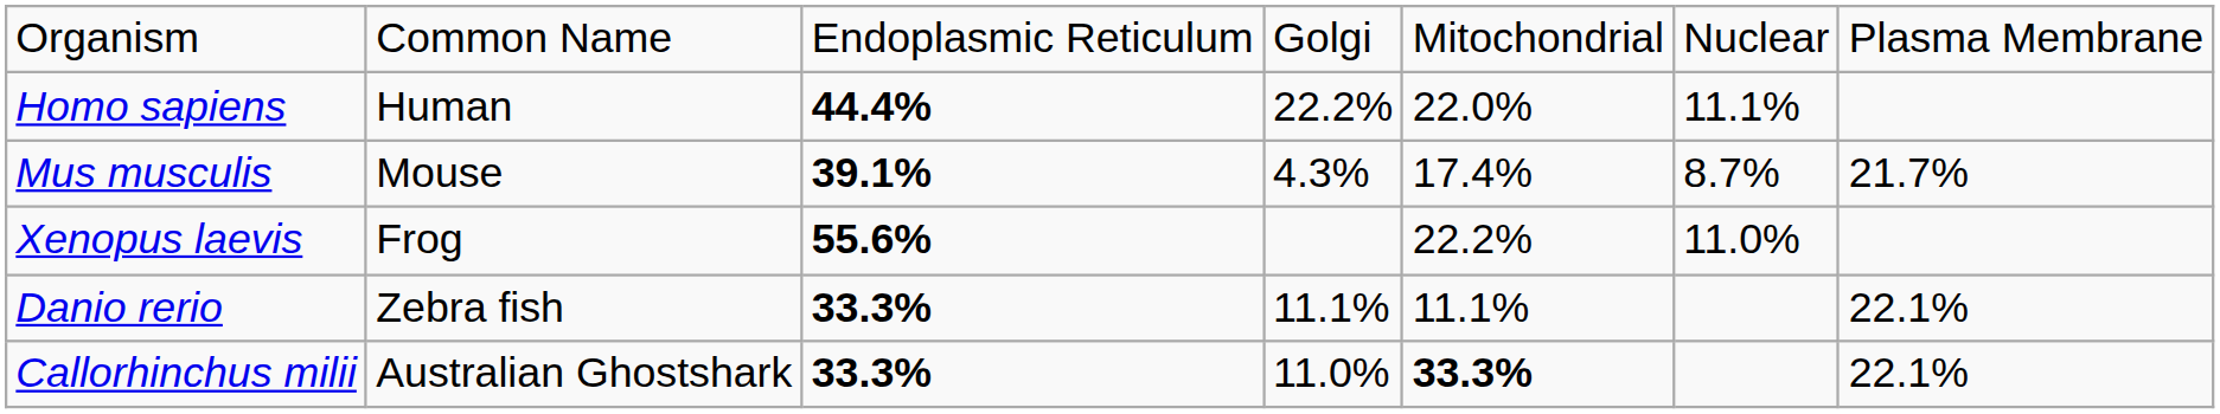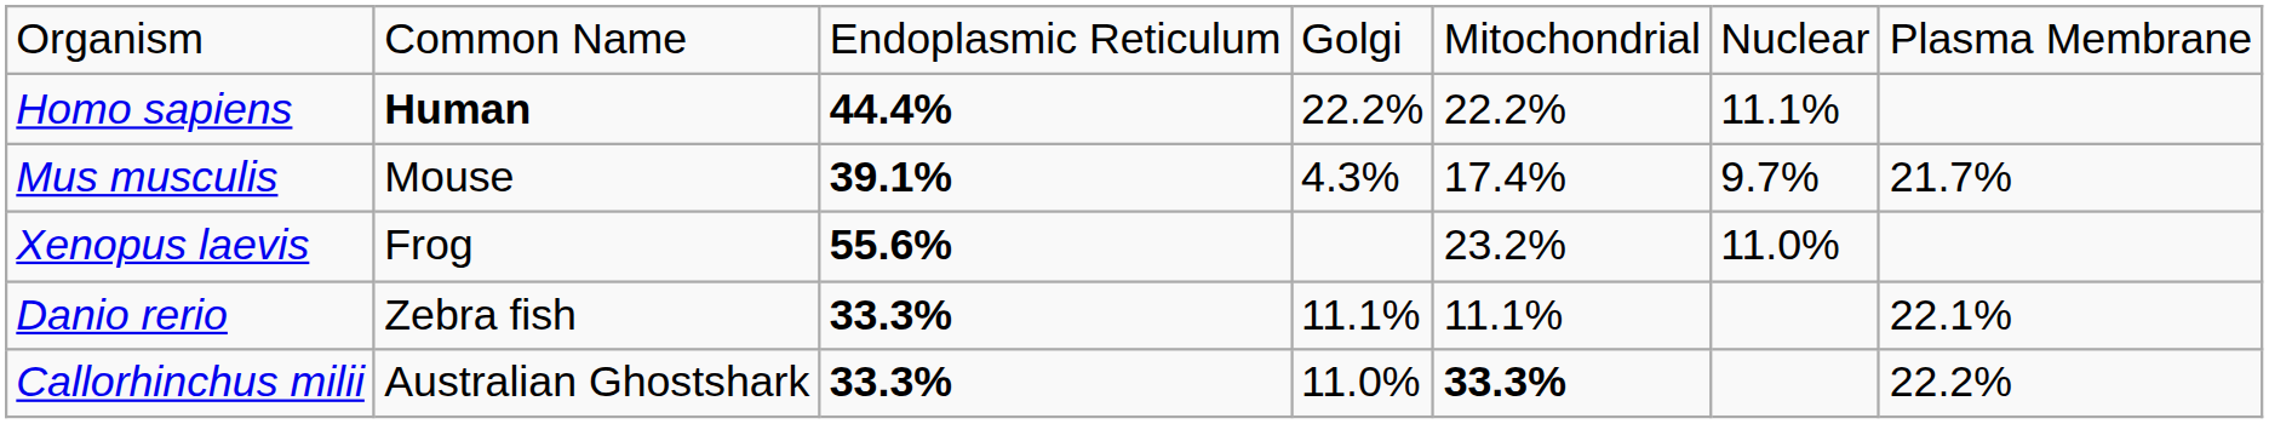Homo sapiens | column 2: normal -> bold
Homo sapiens | column 5: 22.0% -> 22.2%
Mus musculis | column 6: 8.7% -> 9.7%
Xenopus laevis | column 5: 22.2% -> 23.2%
Callorhinchus milii | column 7: 22.1% -> 22.2%
